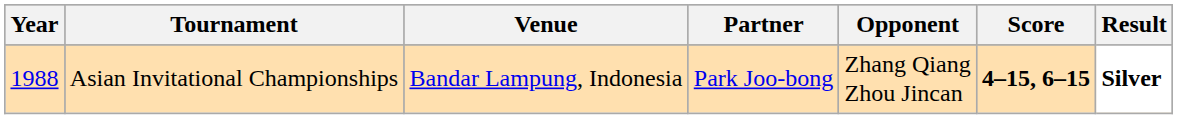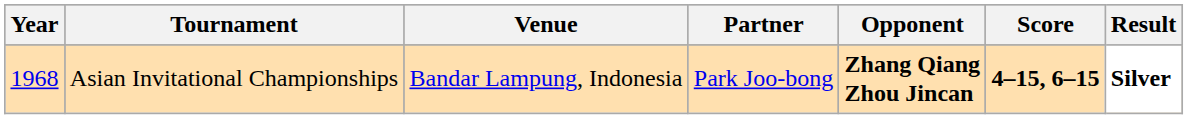Asian Invitational Championships | Year: 1988 -> 1968
Asian Invitational Championships | Opponent: normal -> bold
